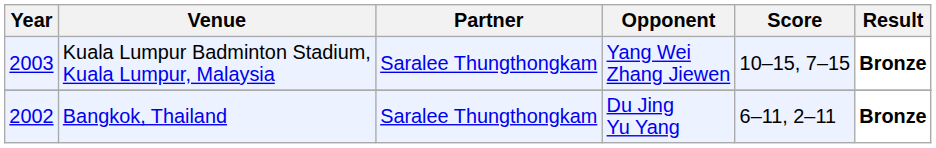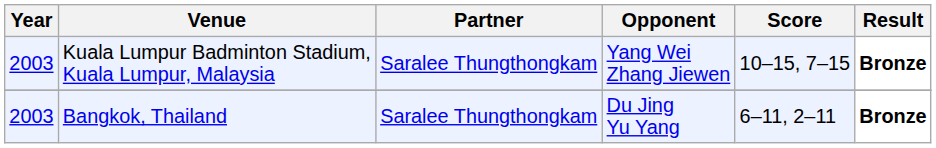Bangkok, Thailand | Year: 2002 -> 2003
